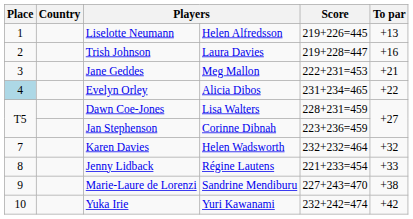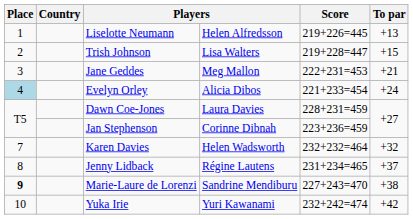Trish Johnson | column 4: Laura Davies -> Lisa Walters
Trish Johnson | To par: +16 -> +15
Evelyn Orley | Score: 231+234=465 -> 221+233=454
Evelyn Orley | To par: +22 -> +24
Dawn Coe-Jones | column 4: Lisa Walters -> Laura Davies
Jenny Lidback | Score: 221+233=454 -> 231+234=465
Jenny Lidback | To par: +33 -> +37
Marie-Laure de Lorenzi | Place: normal -> bold
